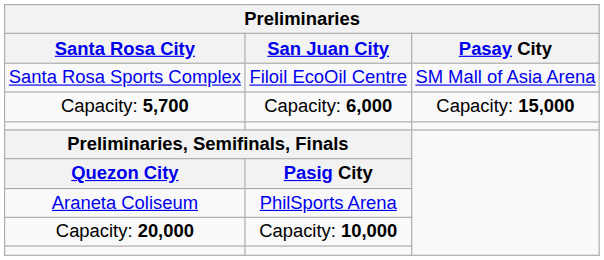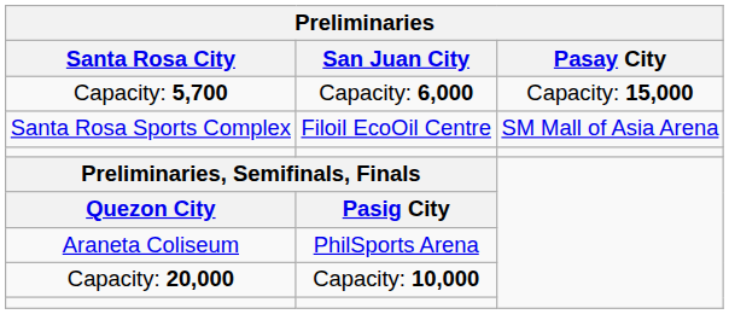rows swapped: Santa Rosa Sports Complex <-> Capacity: 5,700
